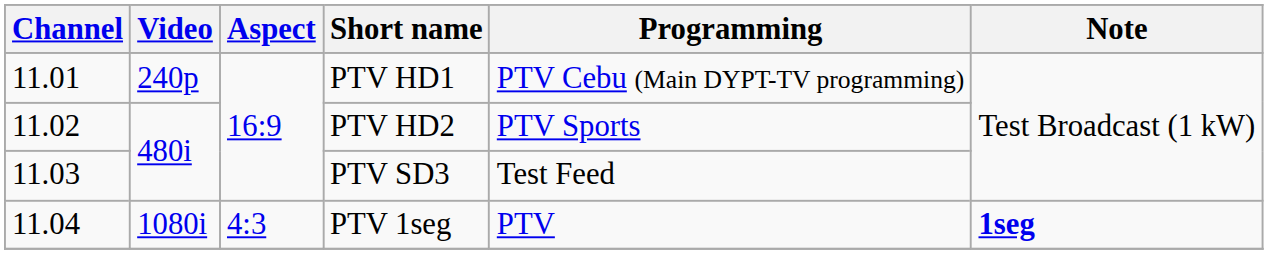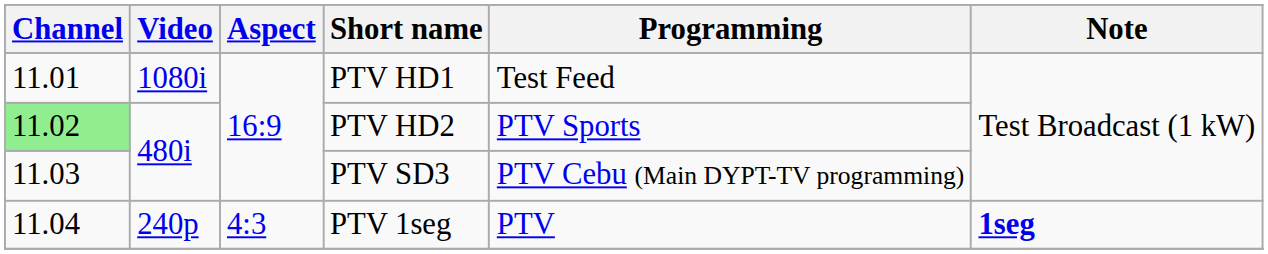PTV HD1 | Video: 240p -> 1080i
PTV HD1 | Programming: PTV Cebu (Main DYPT-TV programming) -> Test Feed
PTV HD2 | Channel: no background -> lightgreen background
PTV SD3 | Programming: Test Feed -> PTV Cebu (Main DYPT-TV programming)
PTV 1seg | Video: 1080i -> 240p
